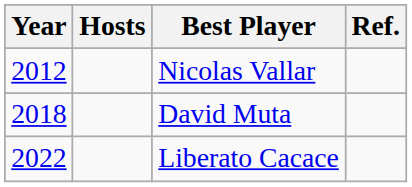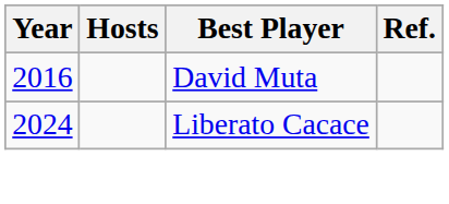- row: 2012 | Nicolas Vallar
David Muta | Year: 2018 -> 2016
Liberato Cacace | Year: 2022 -> 2024
